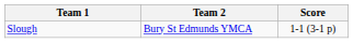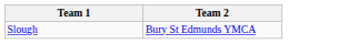- column: Score | 1-1 (3-1 p)
